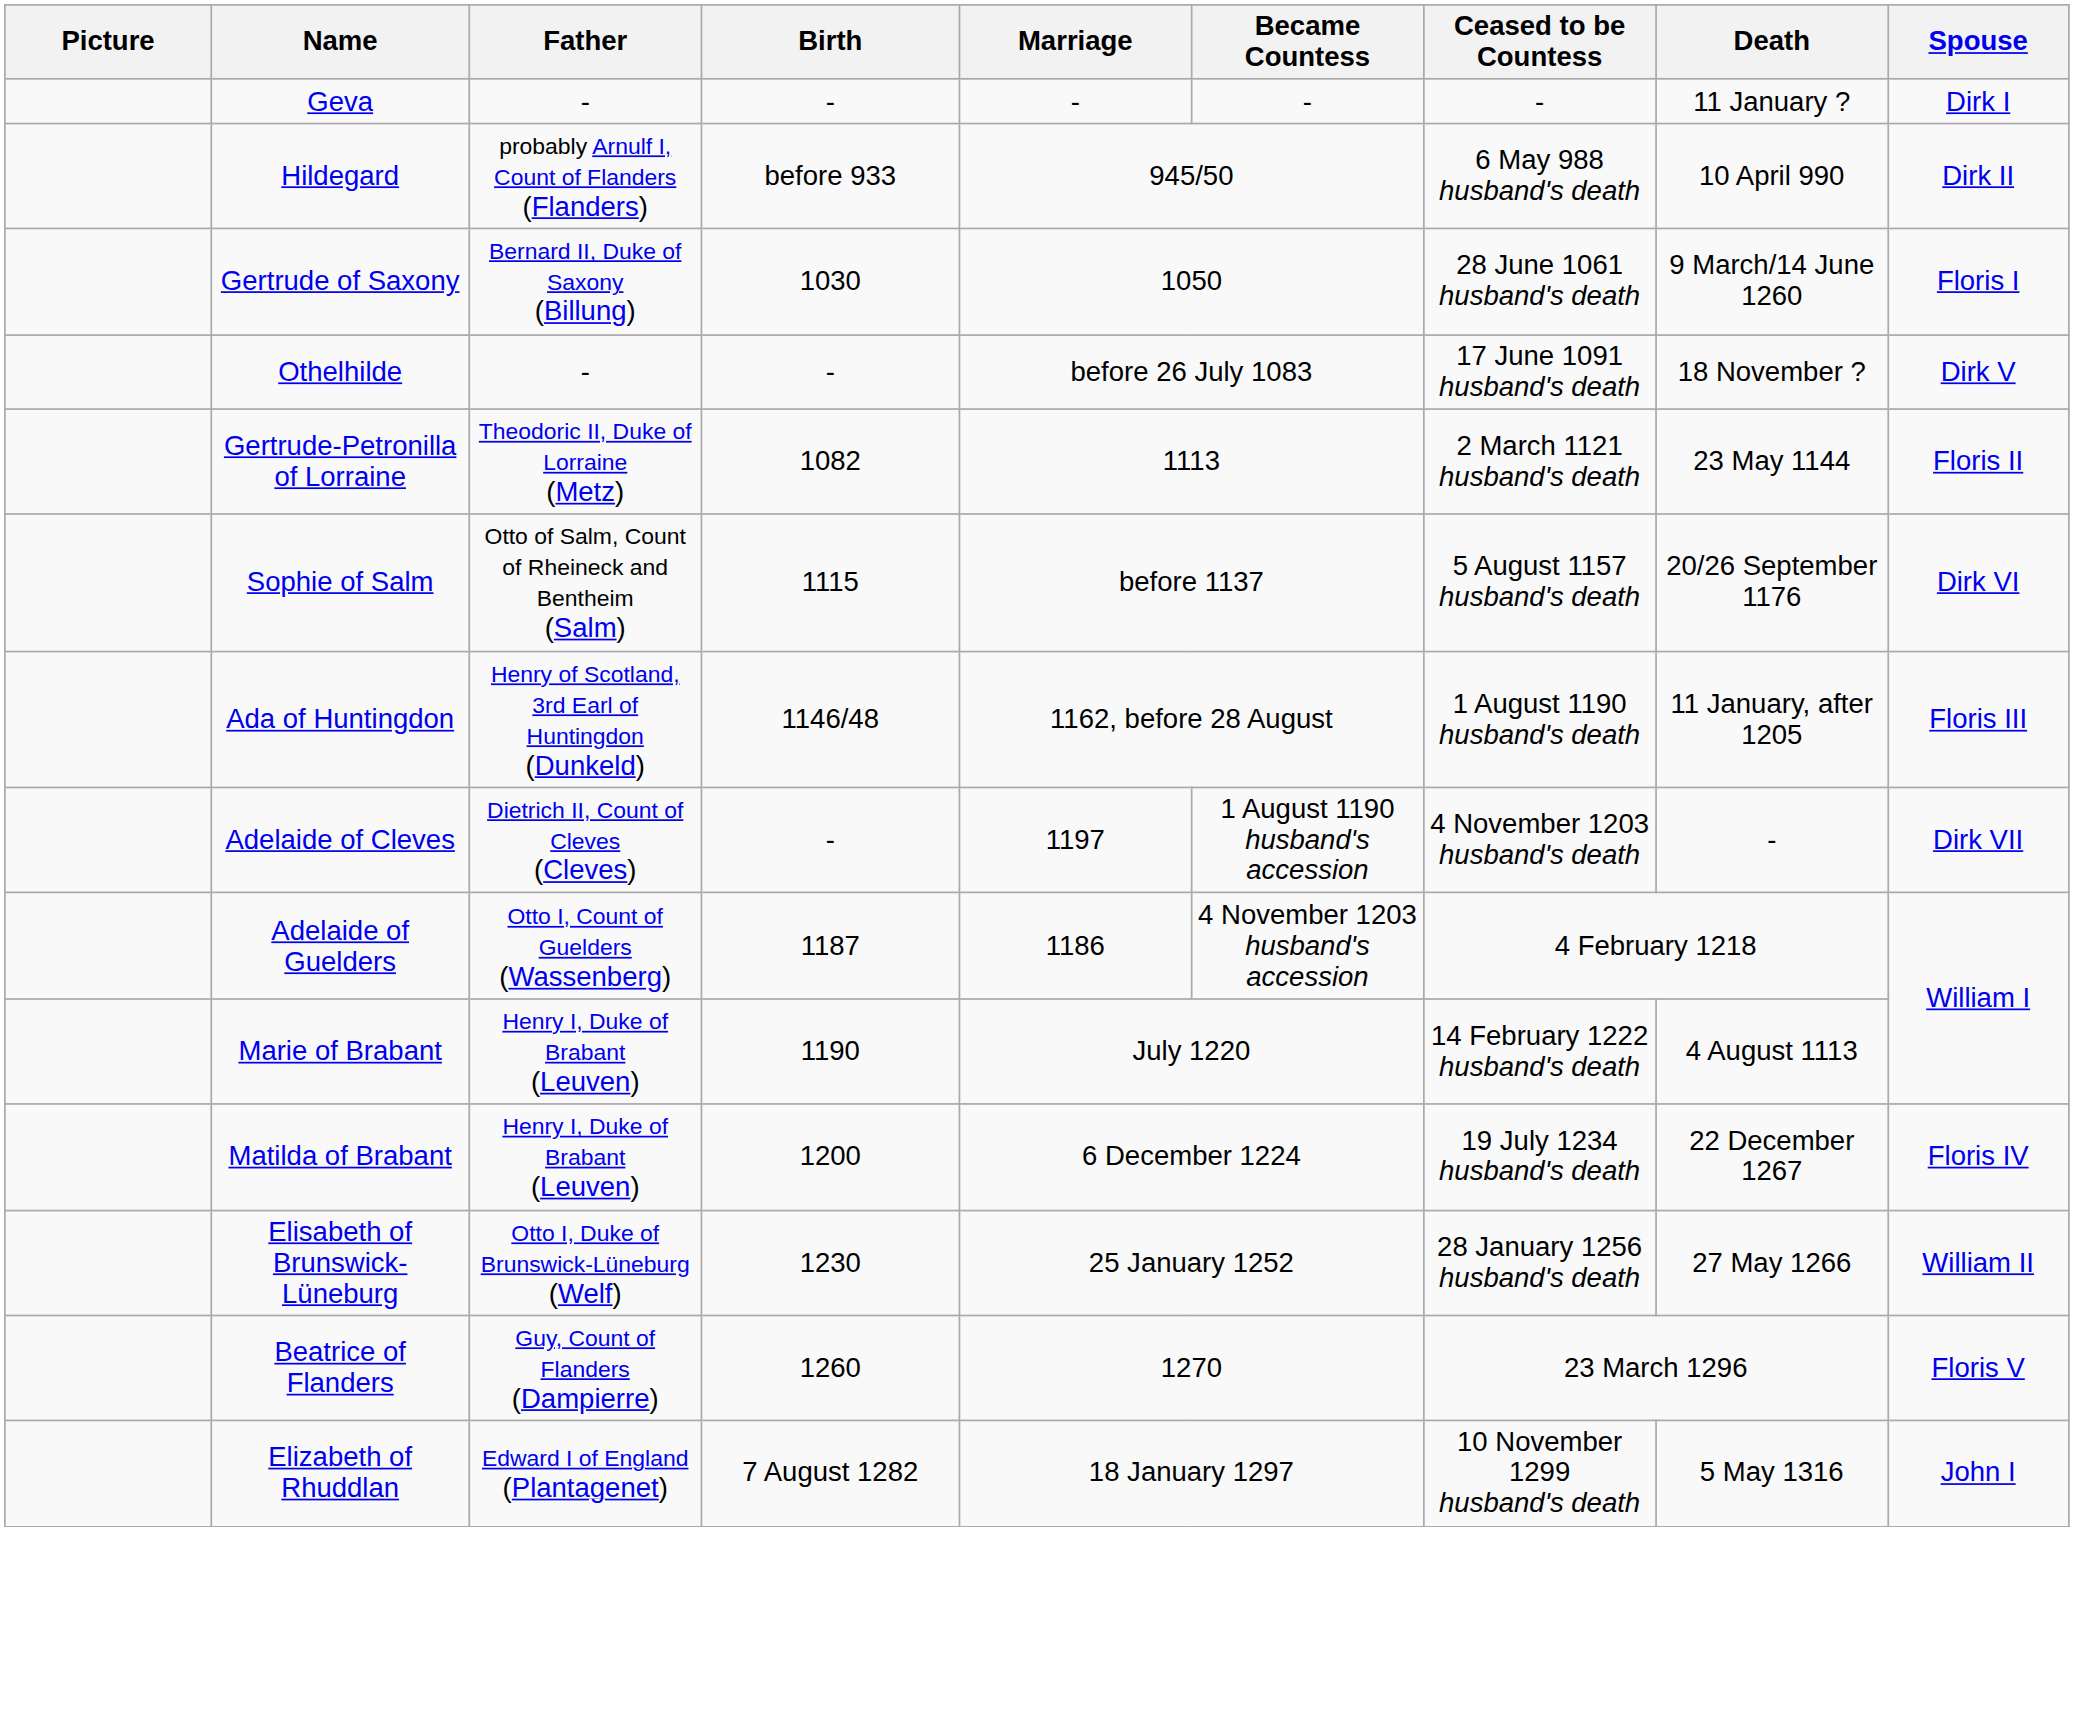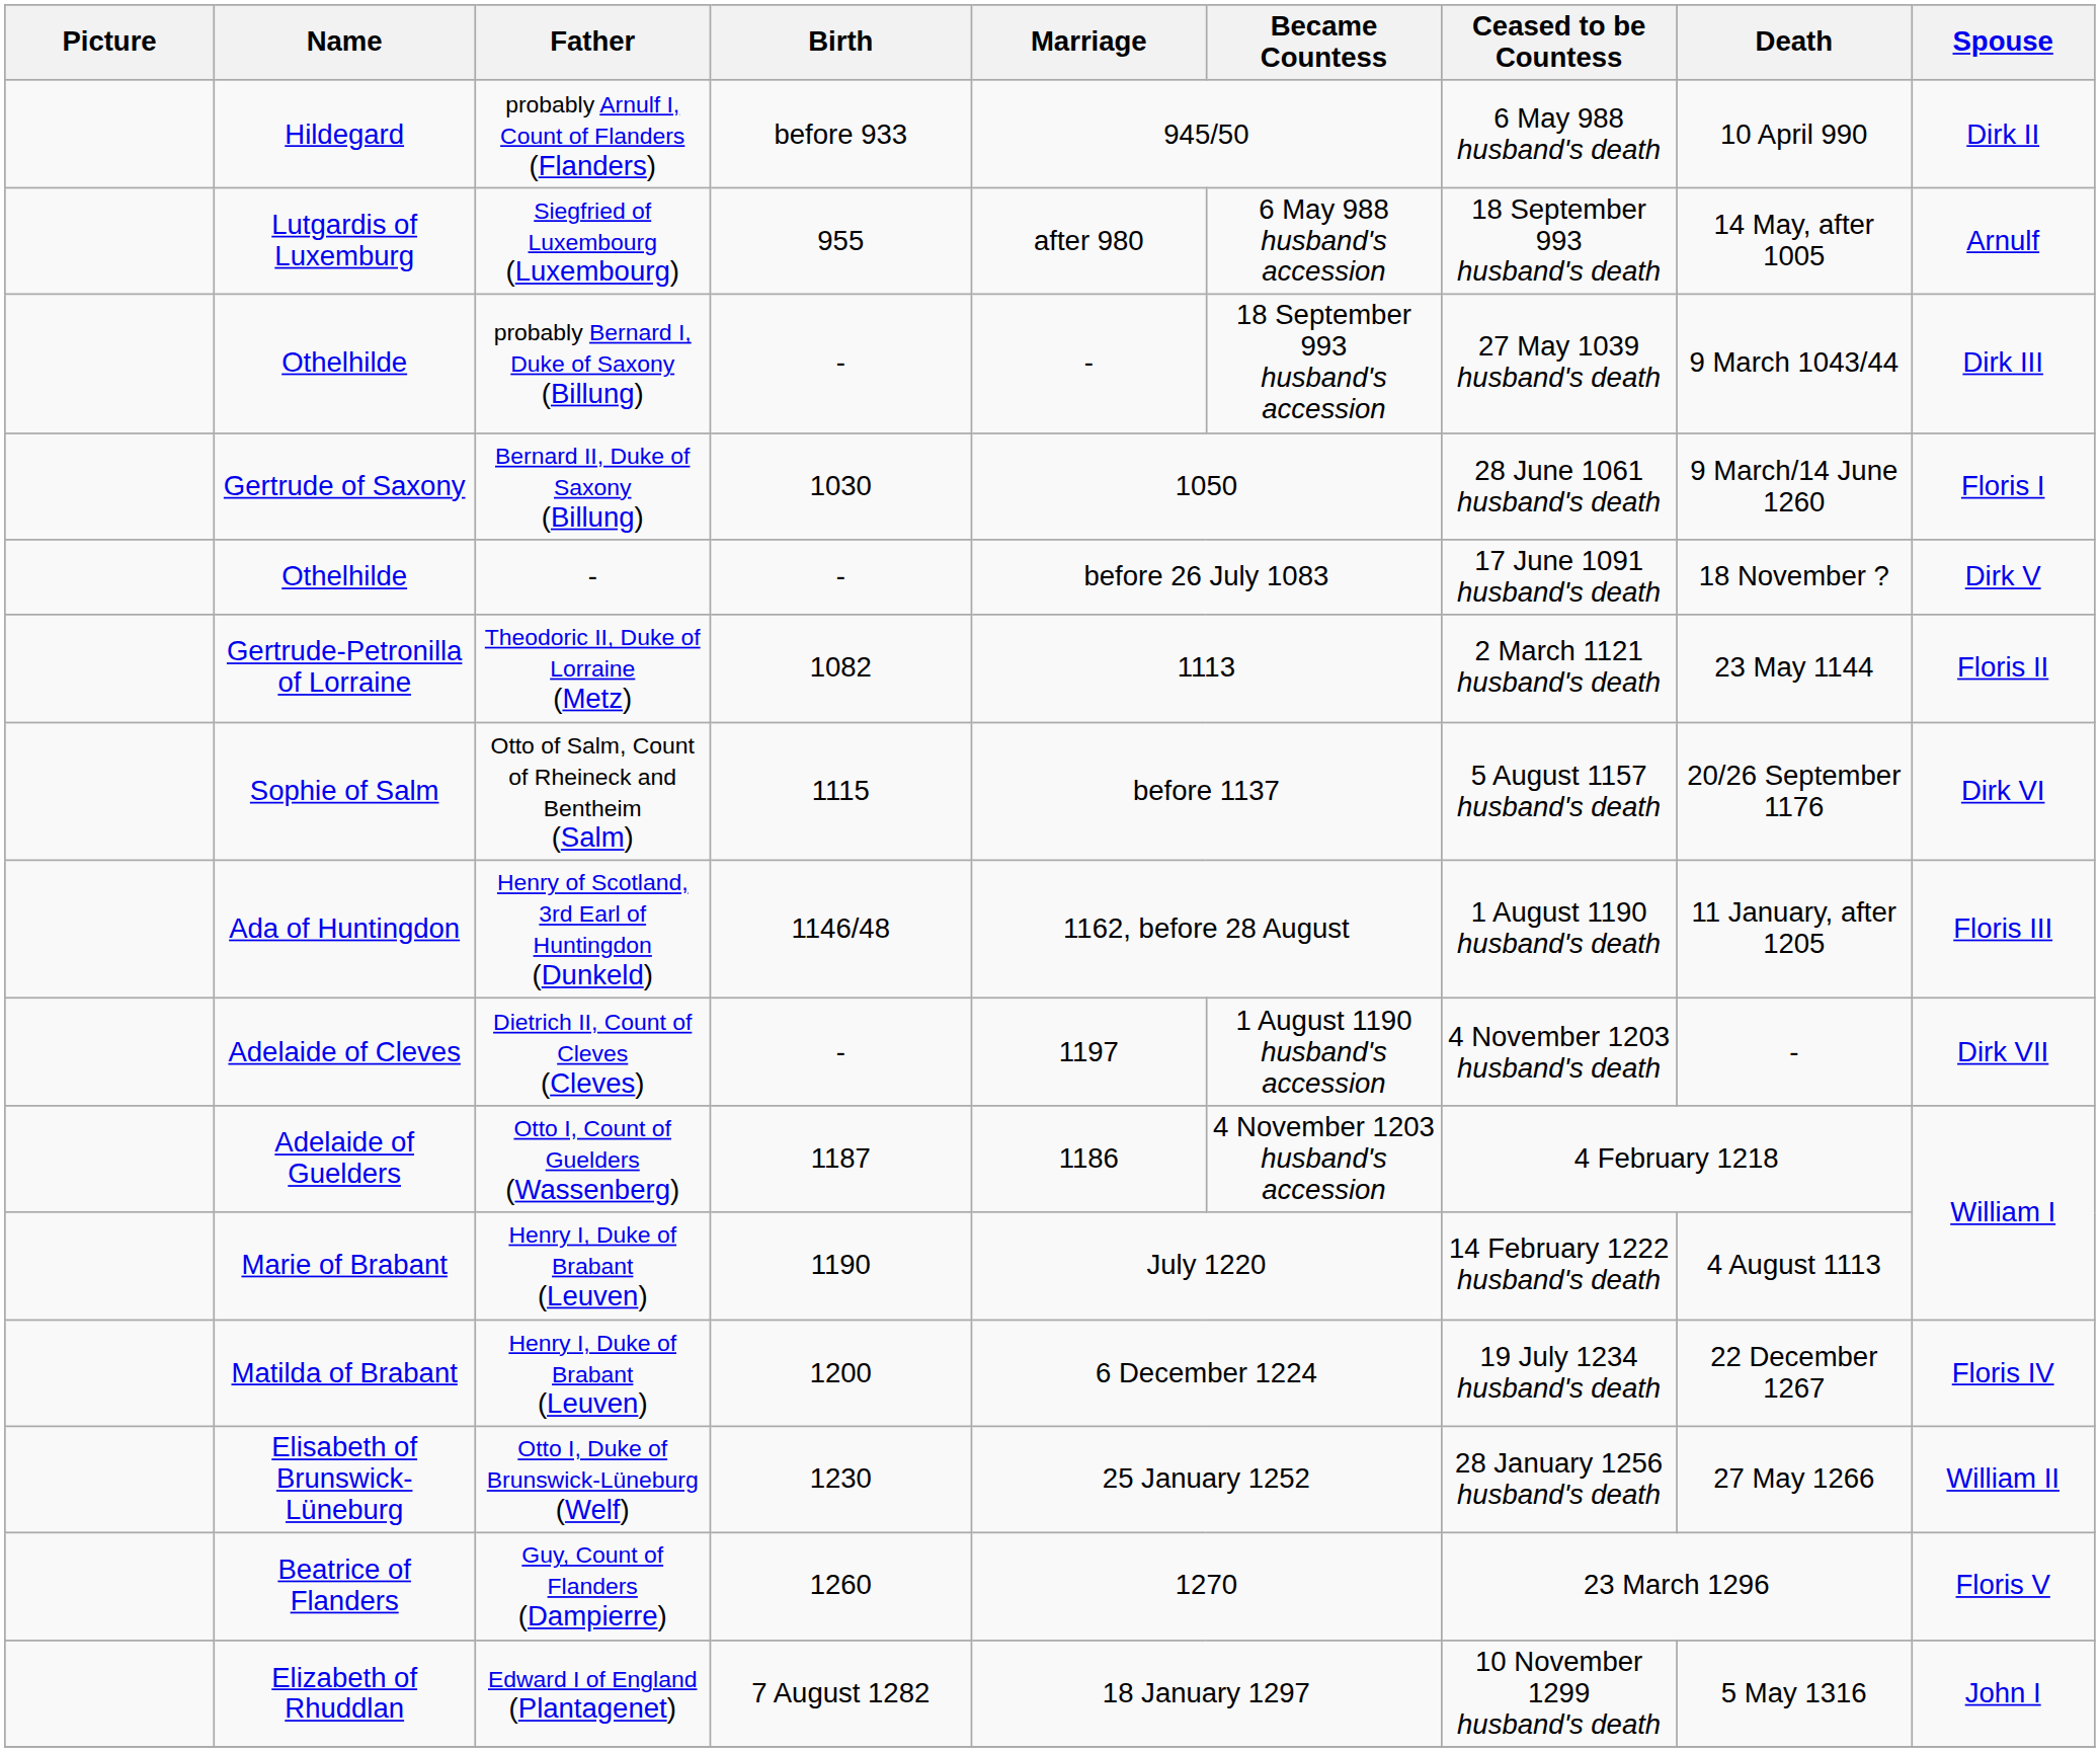- row: Geva | - | - | - | - | - | 11 January ? | Dirk I
+ row: Lutgardis of Luxemburg | Siegfried of Luxembourg (Luxembourg) | 955 | after 980 | 6 May 988 husband's accession | 18 September 993 husband's death | 14 May, after 1005 | Arnulf
+ row: Othelhilde | probably Bernard I, Duke of Saxony (Billung) | - | - | 18 September 993 husband's accession | 27 May 1039 husband's death | 9 March 1043/44 | Dirk III
